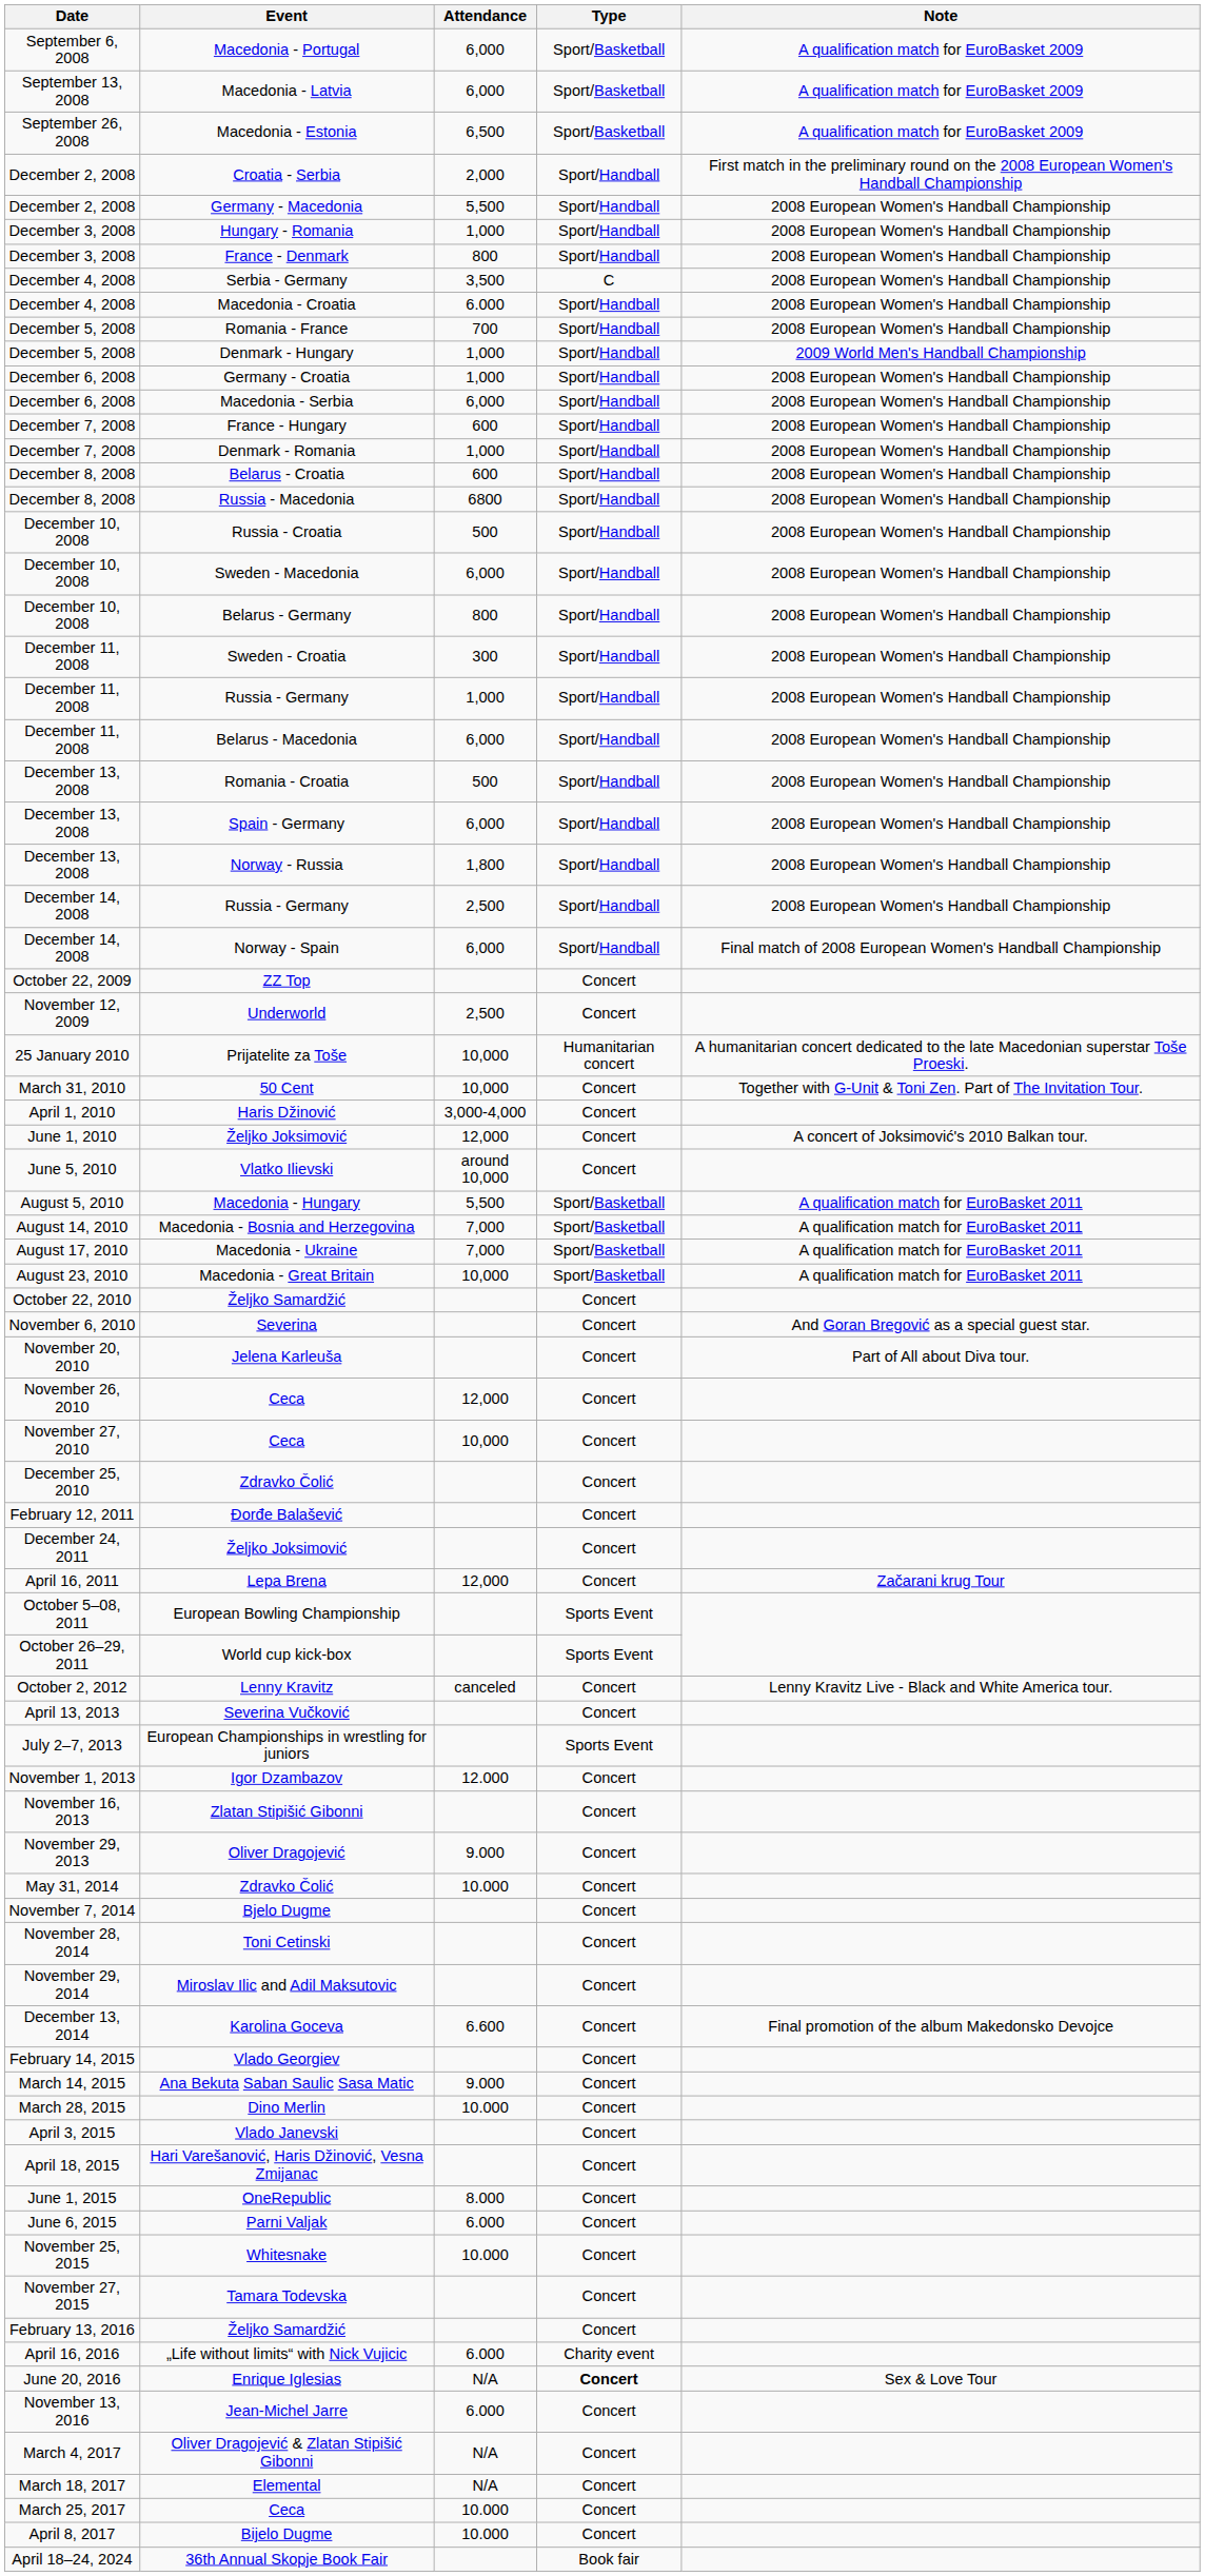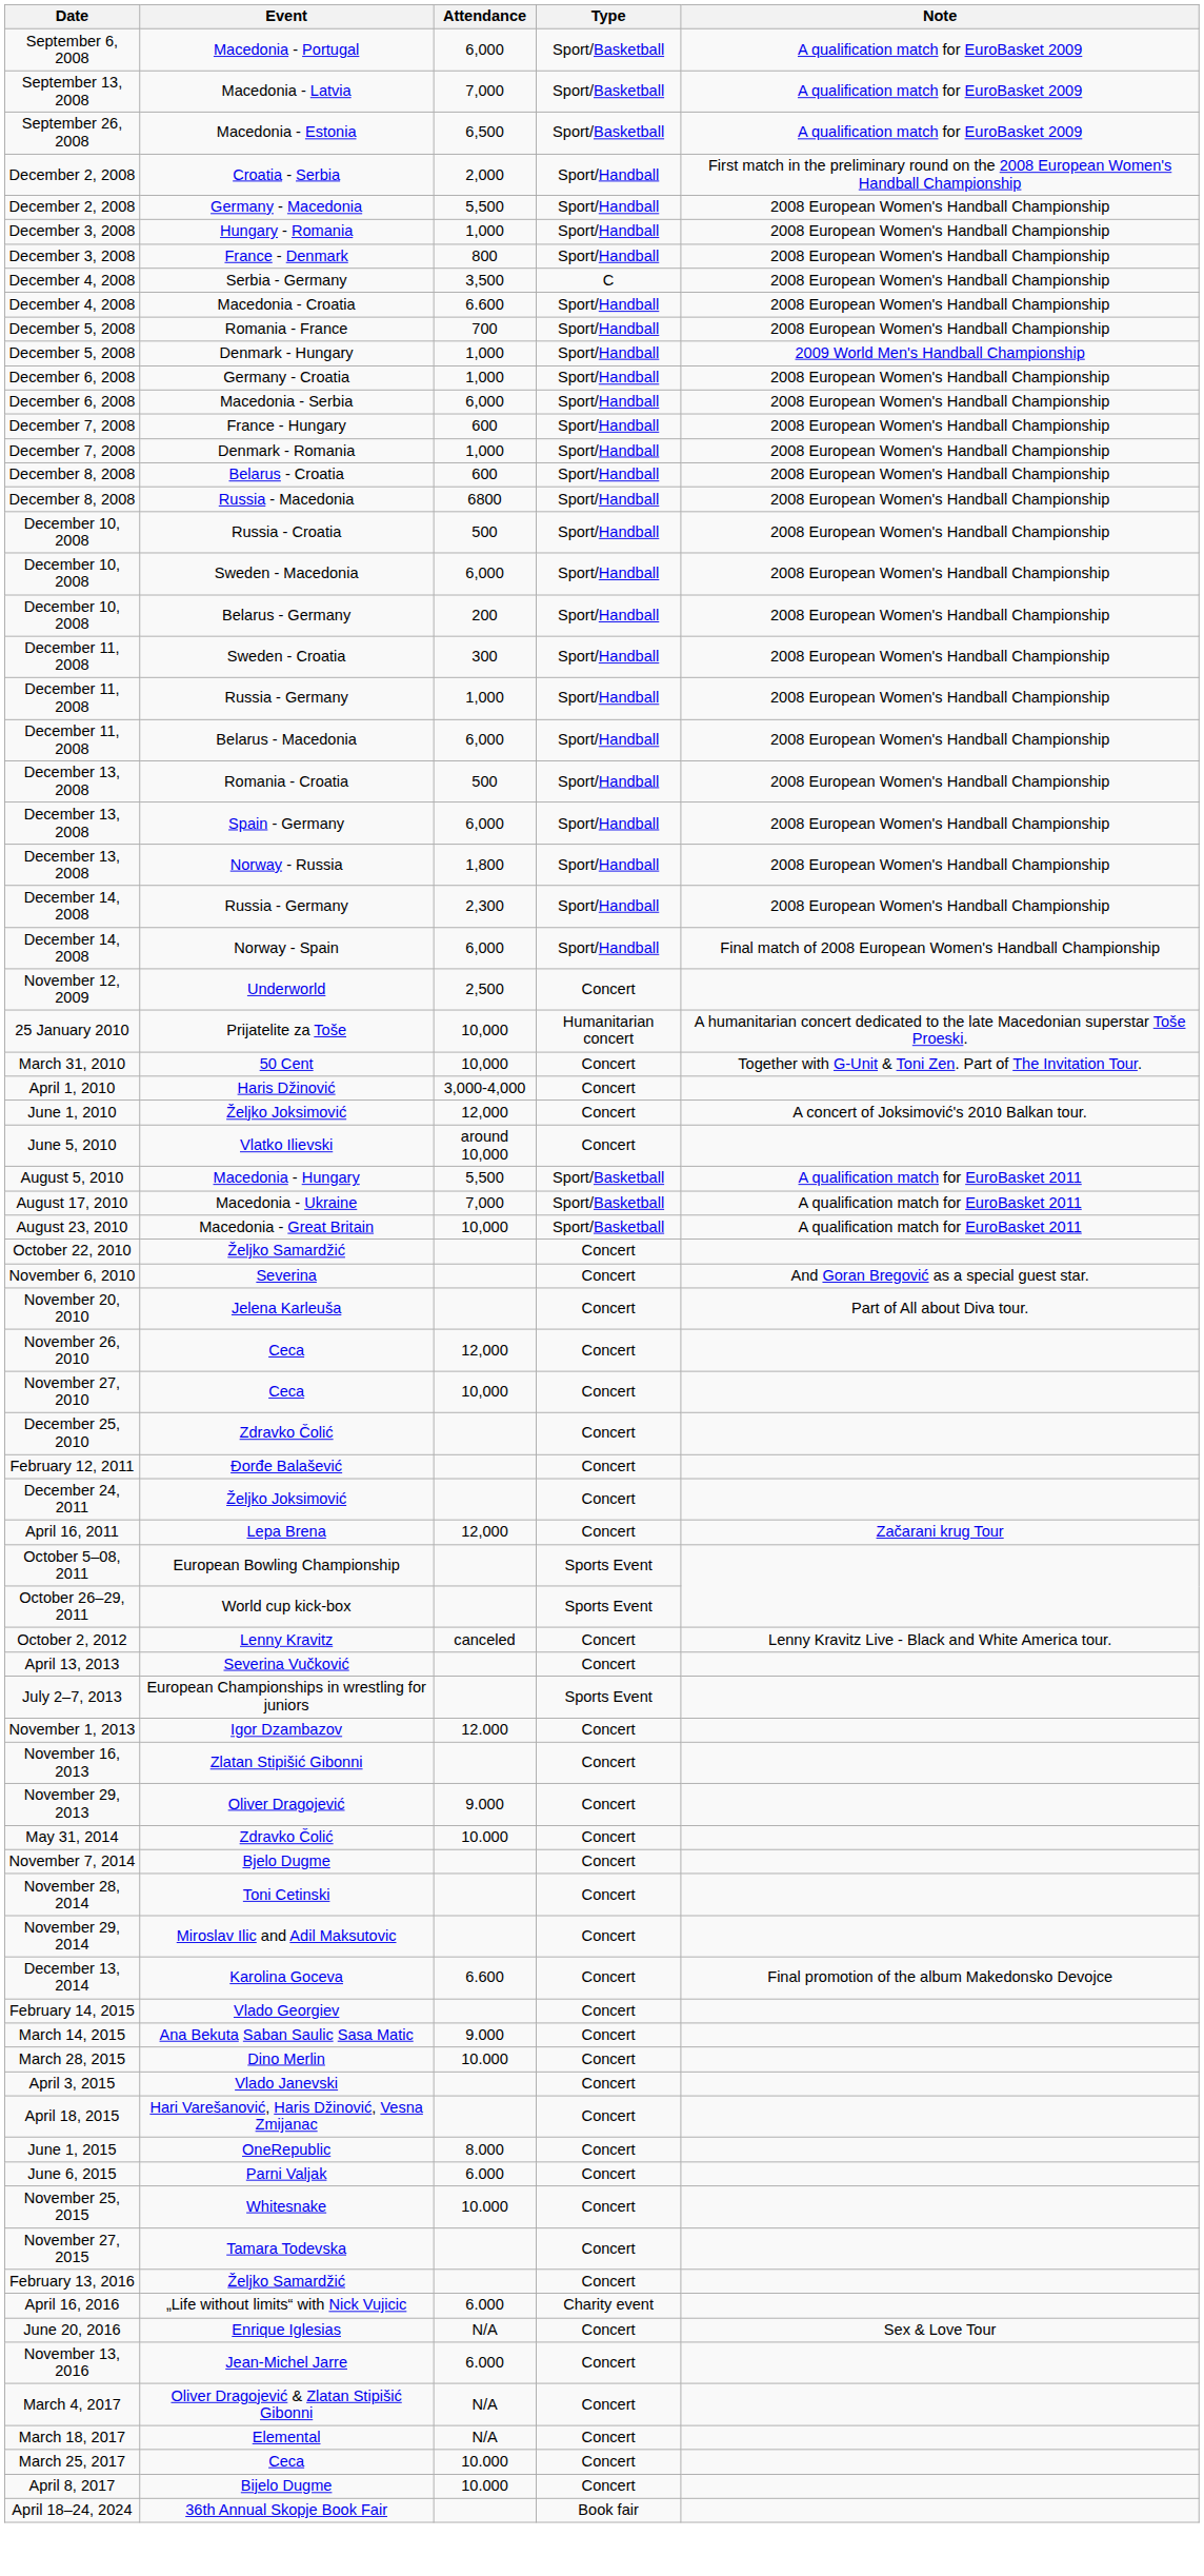Macedonia - Latvia | Attendance: 6,000 -> 7,000
Macedonia - Croatia | Attendance: 6.000 -> 6.600
Belarus - Germany | Attendance: 800 -> 200
December 14, 2008 / Russia - Germany | Attendance: 2,500 -> 2,300
- row: October 22, 2009 | ZZ Top | Concert
- row: August 14, 2010 | Macedonia - Bosnia and Herzegovina | 7,000 | Sport/Basketball | A qualification match for EuroBasket 2011
Enrique Iglesias | Type: bold -> normal
